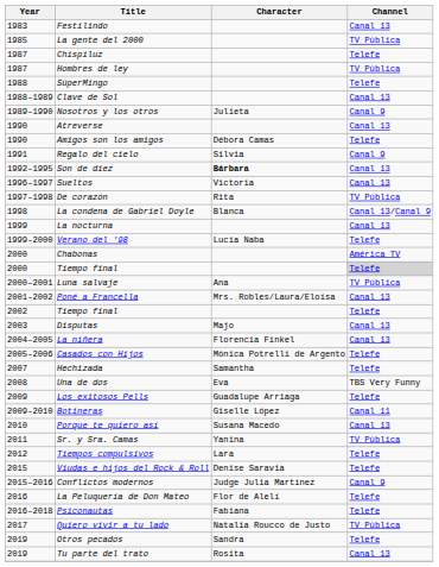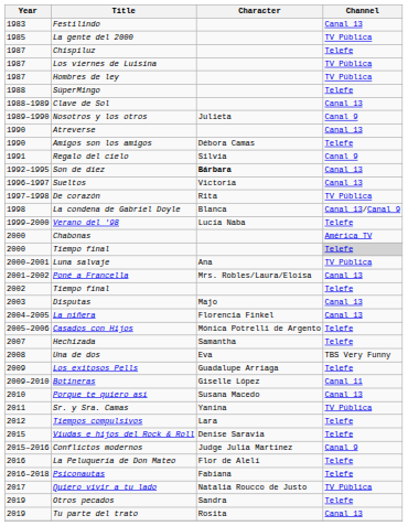+ row: 1987 | Los viernes de Luisina | TV Pública
- row: 1999 | La nocturna | Canal 13
